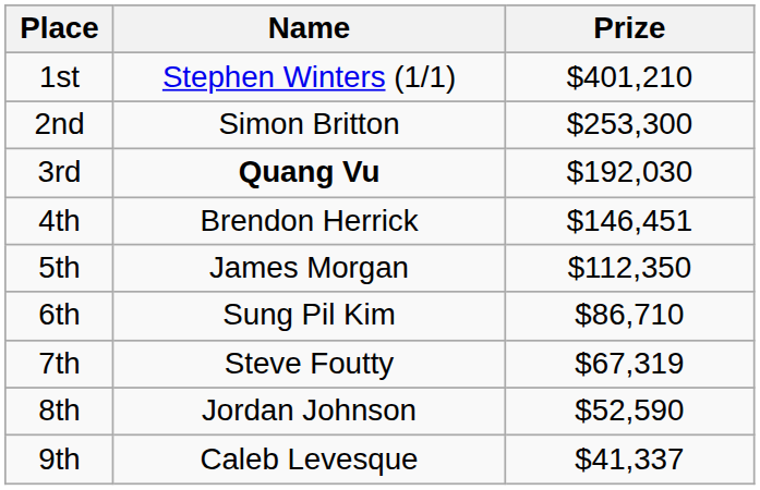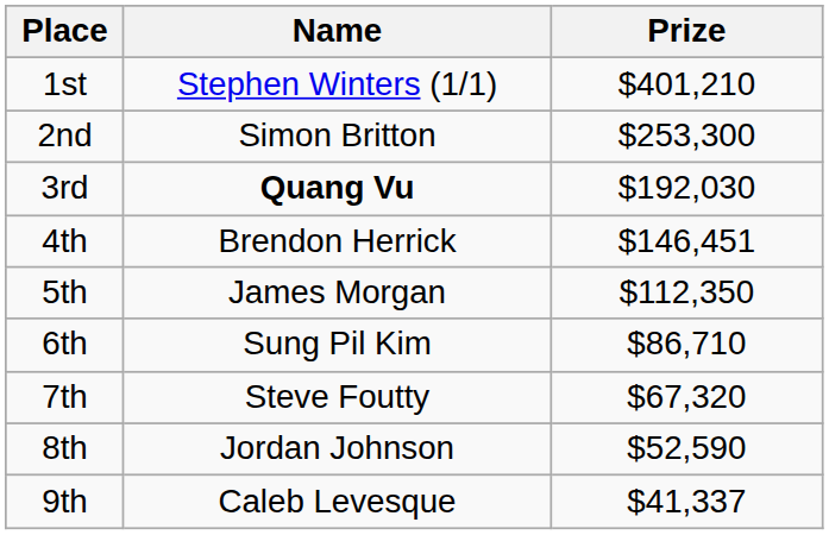7th | Prize: $67,319 -> $67,320
